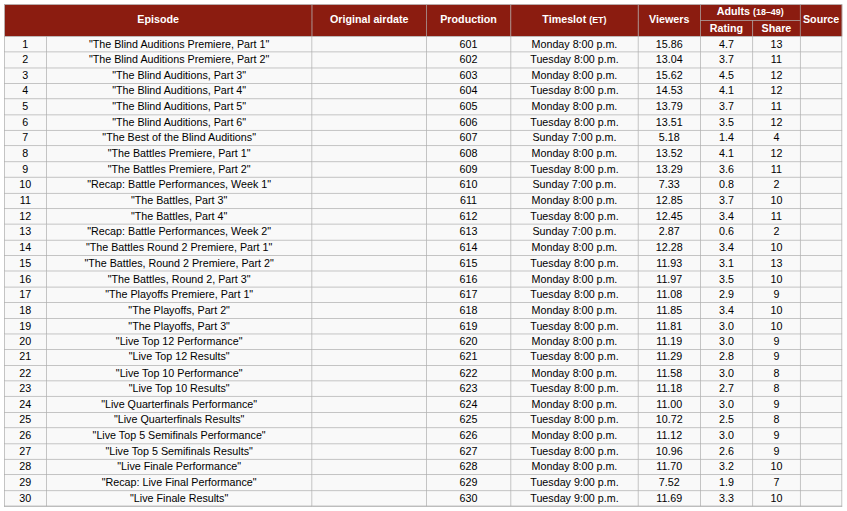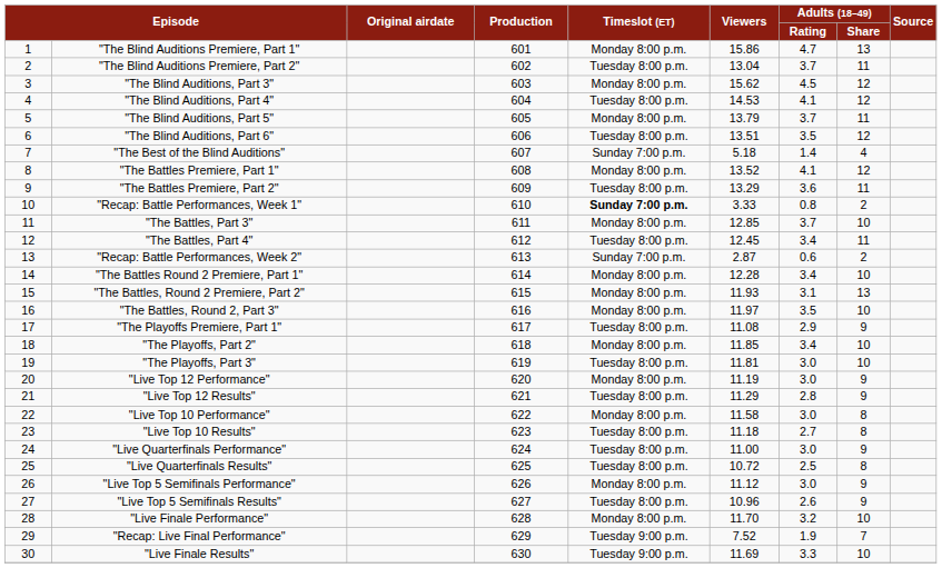"Recap: Battle Performances, Week 1" | Timeslot (ET): normal -> bold
"Recap: Battle Performances, Week 1" | Viewers: 7.33 -> 3.33
"The Battles, Round 2 Premiere, Part 2" | Timeslot (ET): Tuesday 8:00 p.m. -> Monday 8:00 p.m.
"Live Quarterfinals Performance" | Timeslot (ET): Monday 8:00 p.m. -> Tuesday 8:00 p.m.
